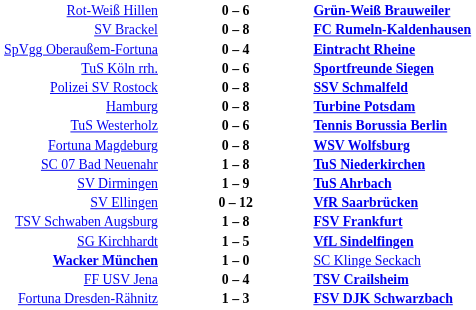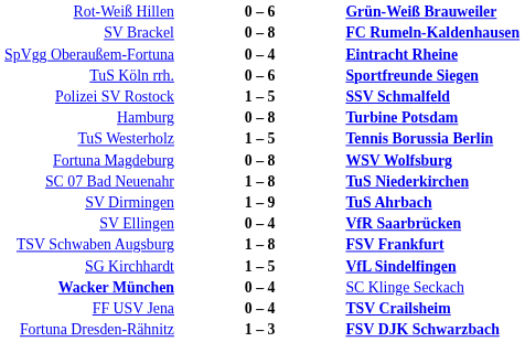Polizei SV Rostock | column 2: 0 – 8 -> 1 – 5
TuS Westerholz | column 2: 0 – 6 -> 1 – 5
SV Ellingen | column 2: 0 – 12 -> 0 – 4
Wacker München | column 2: 1 – 0 -> 0 – 4
